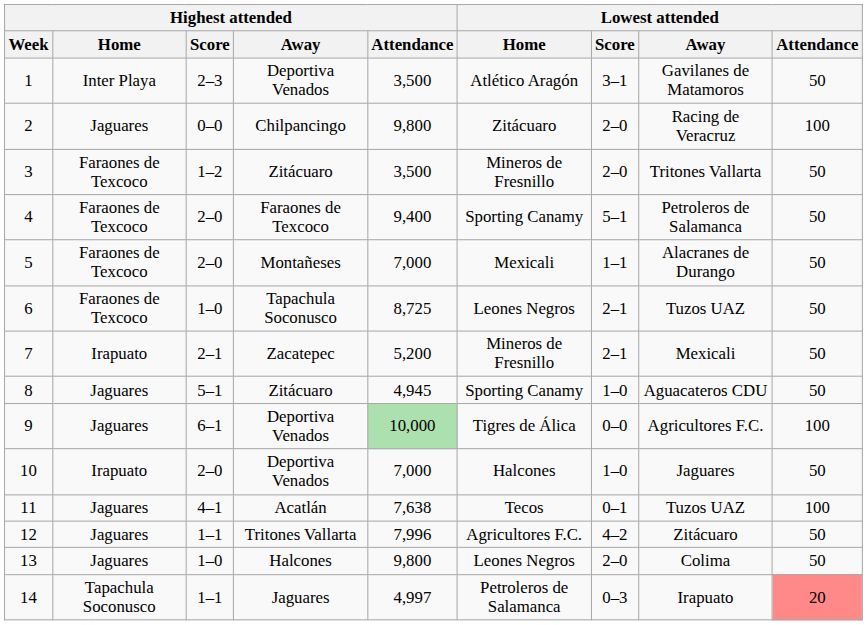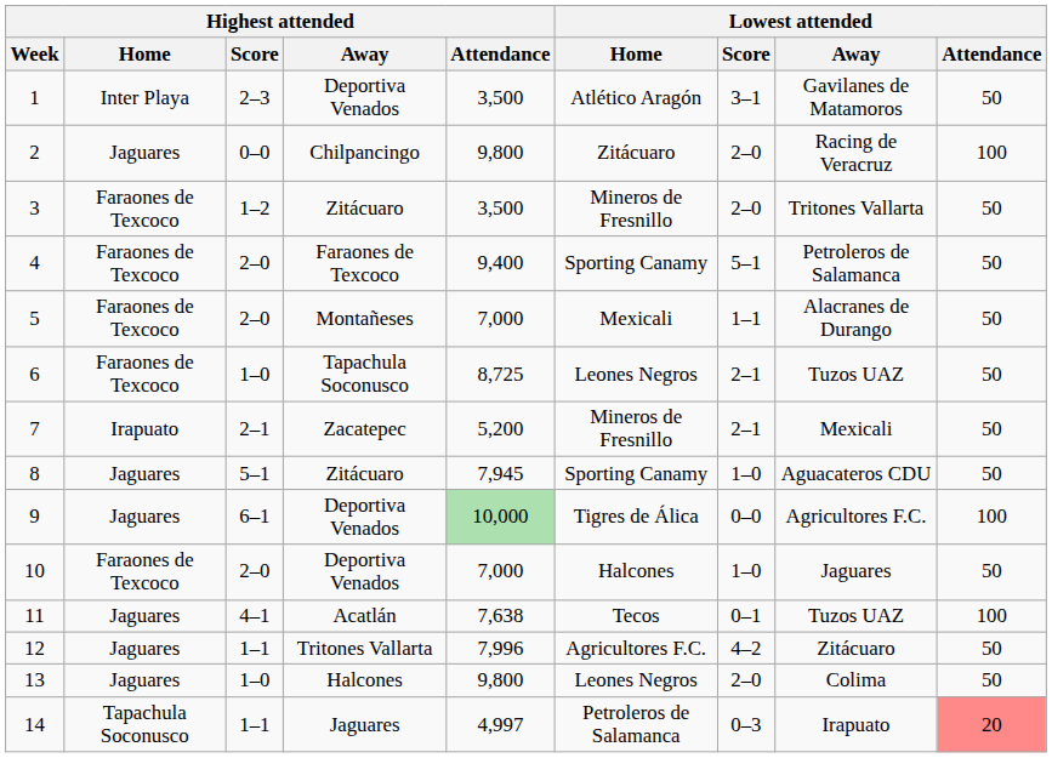8 | Highest attended / Attendance: 4,945 -> 7,945
10 | Highest attended / Home: Irapuato -> Faraones de Texcoco
